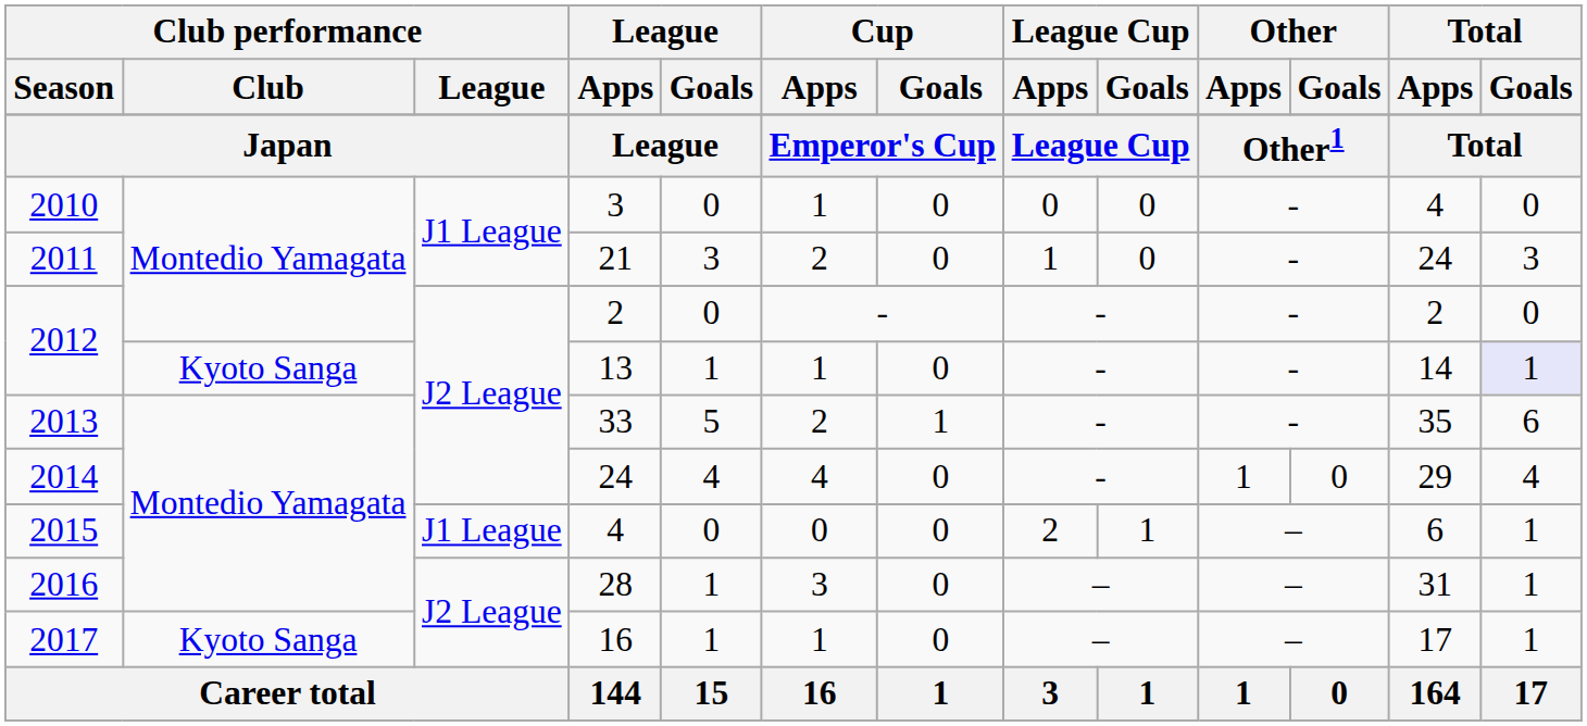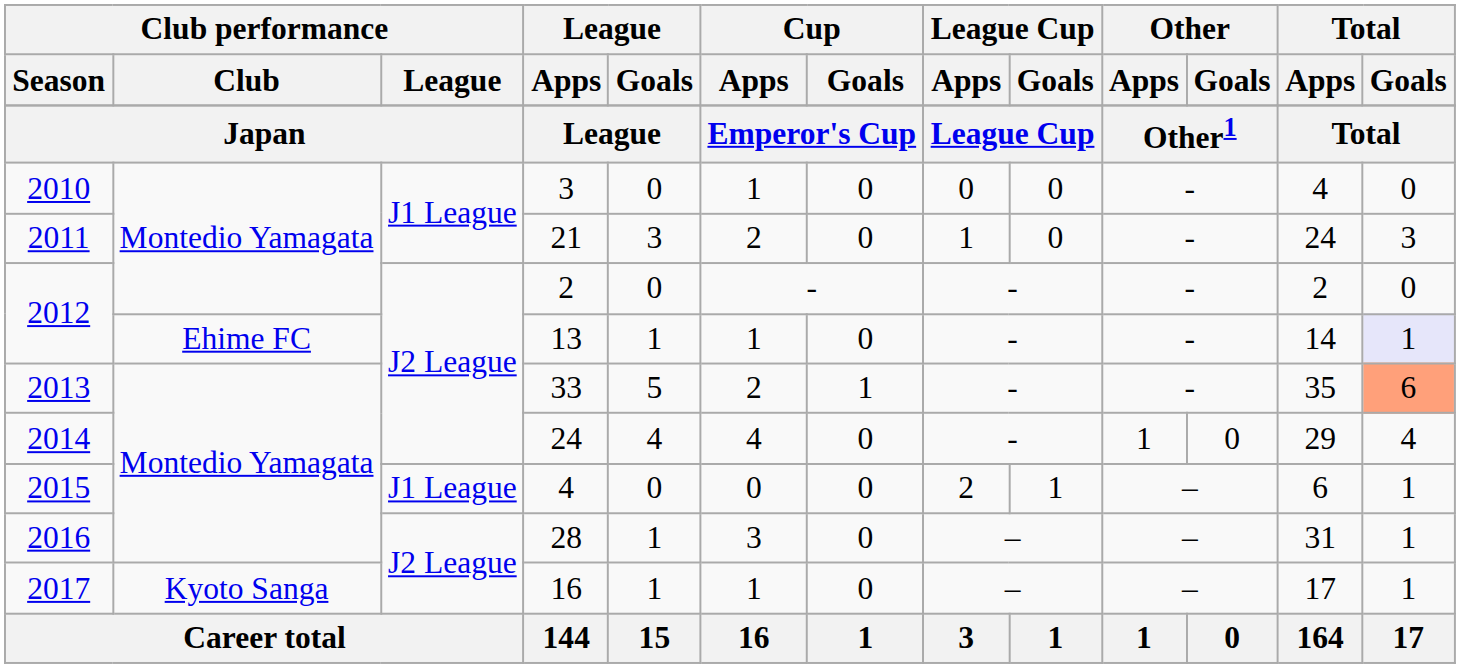13 | Club performance / Club: Kyoto Sanga -> Ehime FC
33 | Total / Goals: no background -> lightsalmon background
